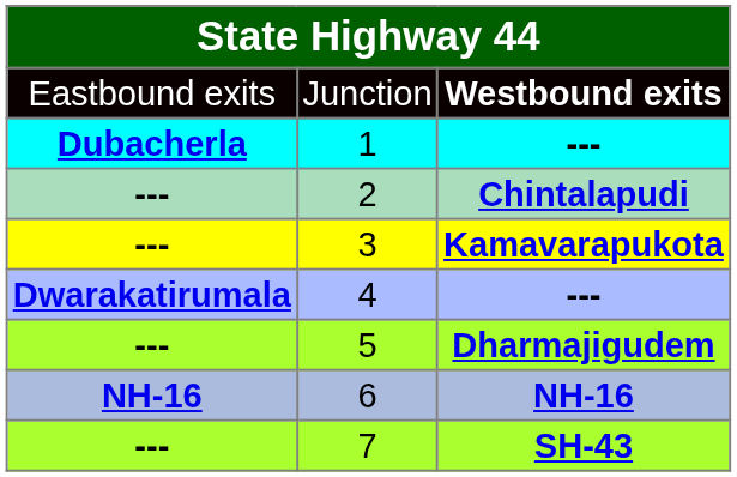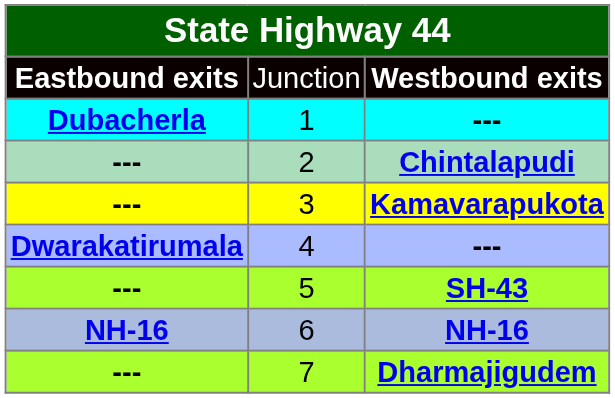Junction | column 1: normal -> bold
5 | column 3: Dharmajigudem -> SH-43
7 | column 3: SH-43 -> Dharmajigudem
